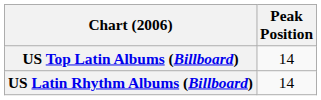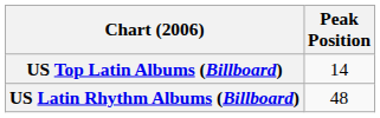US Latin Rhythm Albums (Billboard) | Peak Position: 14 -> 48
